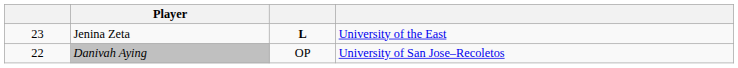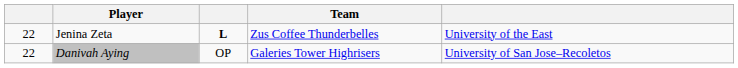+ column: Team | Zus Coffee Thunderbelles | Galeries Tower Highrisers
Jenina Zeta | column 1: 23 -> 22
